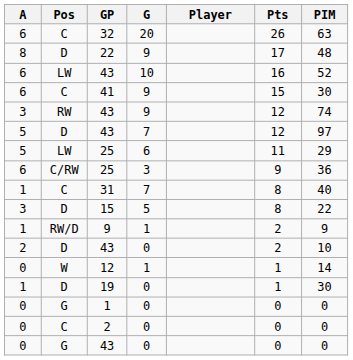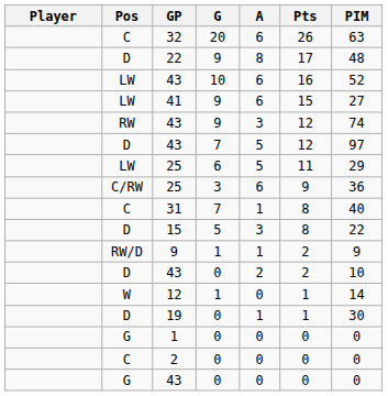columns swapped: Player <-> A
41 | Pos: C -> LW
41 | PIM: 30 -> 27
